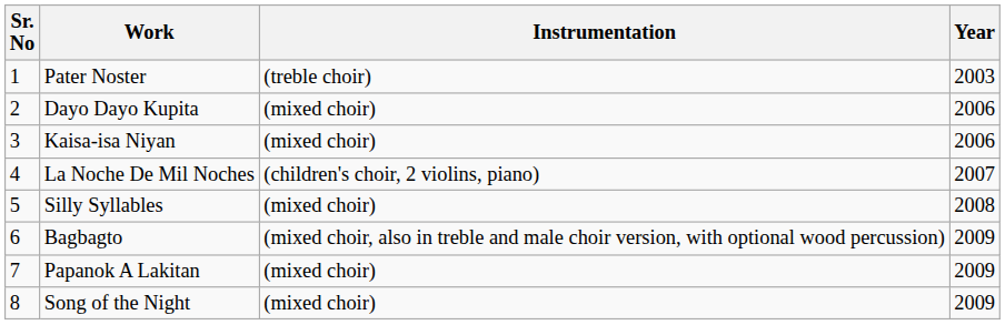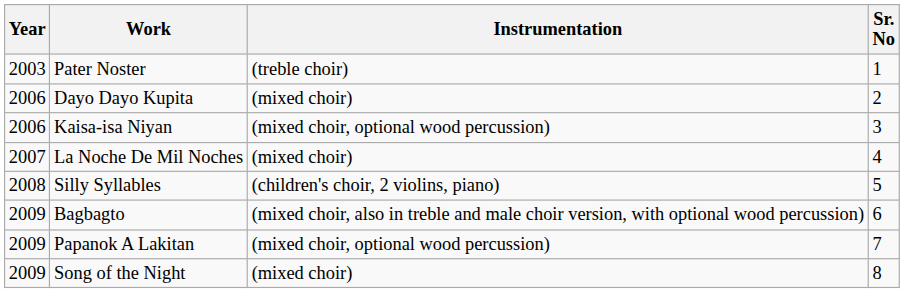columns swapped: Sr. No <-> Year
Kaisa-isa Niyan | Instrumentation: (mixed choir) -> (mixed choir, optional wood percussion)
La Noche De Mil Noches | Instrumentation: (children's choir, 2 violins, piano) -> (mixed choir)
Silly Syllables | Instrumentation: (mixed choir) -> (children's choir, 2 violins, piano)
Papanok A Lakitan | Instrumentation: (mixed choir) -> (mixed choir, optional wood percussion)
